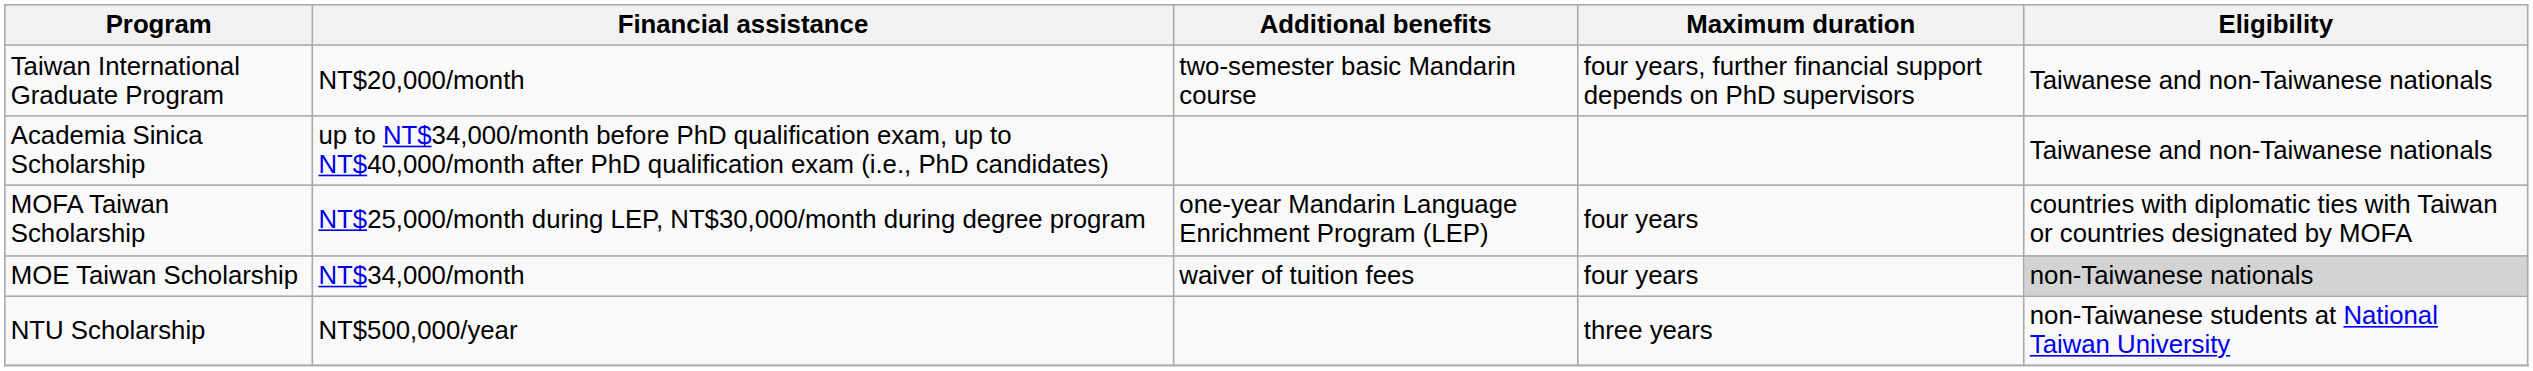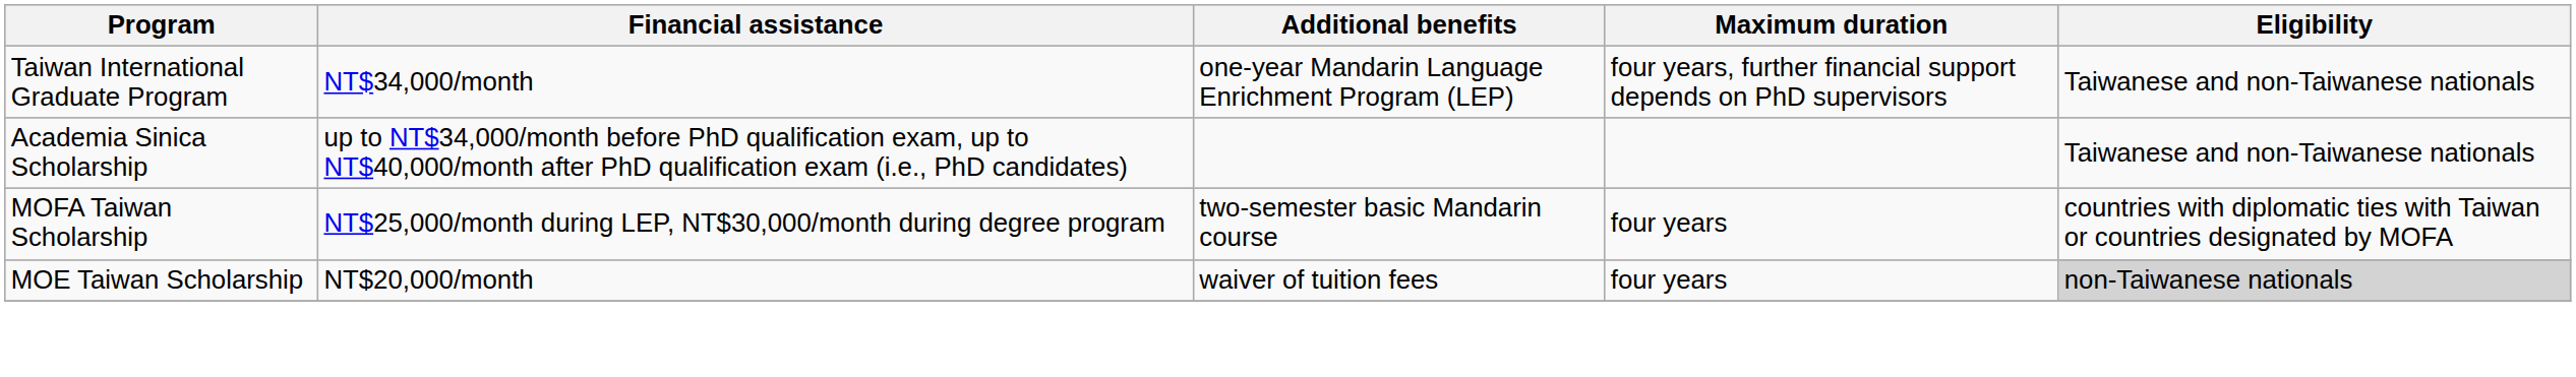Taiwan International Graduate Program | Financial assistance: NT$20,000/month -> NT$34,000/month
Taiwan International Graduate Program | Additional benefits: two-semester basic Mandarin course -> one-year Mandarin Language Enrichment Program (LEP)
MOFA Taiwan Scholarship | Additional benefits: one-year Mandarin Language Enrichment Program (LEP) -> two-semester basic Mandarin course
MOE Taiwan Scholarship | Financial assistance: NT$34,000/month -> NT$20,000/month
- row: NTU Scholarship | NT$500,000/year | three years | non-Taiwanese students at National Taiwan University
